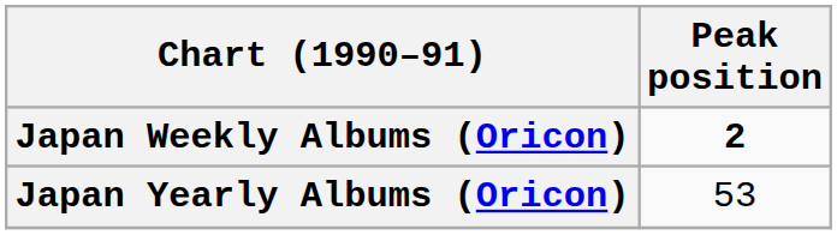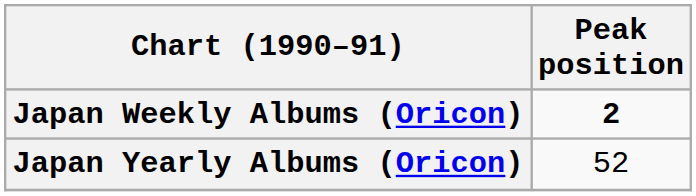Japan Yearly Albums (Oricon) | Peak position: 53 -> 52
